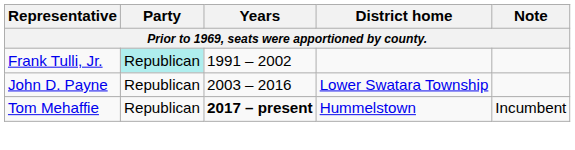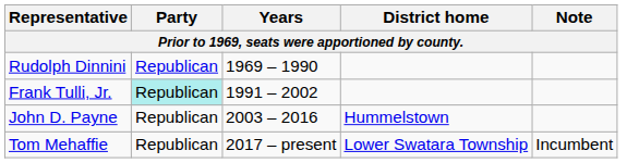+ row: Rudolph Dinnini | Republican | 1969 – 1990
John D. Payne | District home: Lower Swatara Township -> Hummelstown
Tom Mehaffie | Years: bold -> normal
Tom Mehaffie | District home: Hummelstown -> Lower Swatara Township
